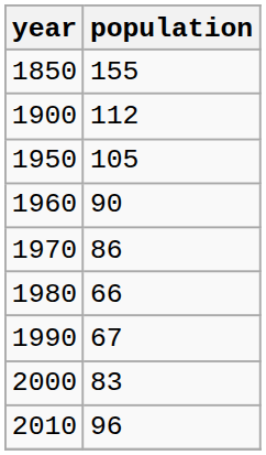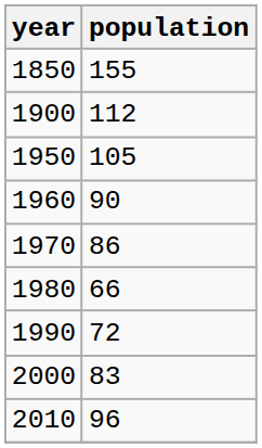1990 | population: 67 -> 72
